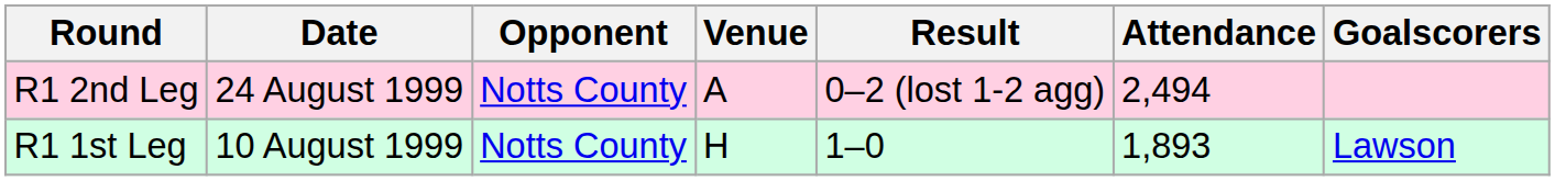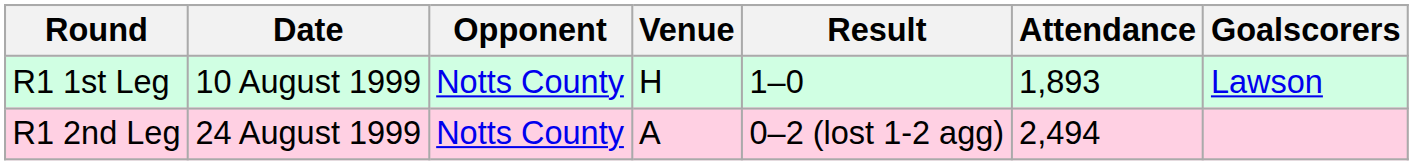rows swapped: R1 1st Leg <-> R1 2nd Leg
